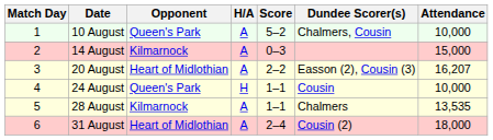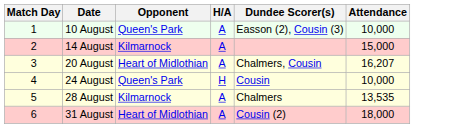- column: Score | 5–2 | 0–3 | 2–2 | 1–1 | 1–1 | 2–4
10 August | Dundee Scorer(s): Chalmers, Cousin -> Easson (2), Cousin (3)
20 August | Dundee Scorer(s): Easson (2), Cousin (3) -> Chalmers, Cousin
